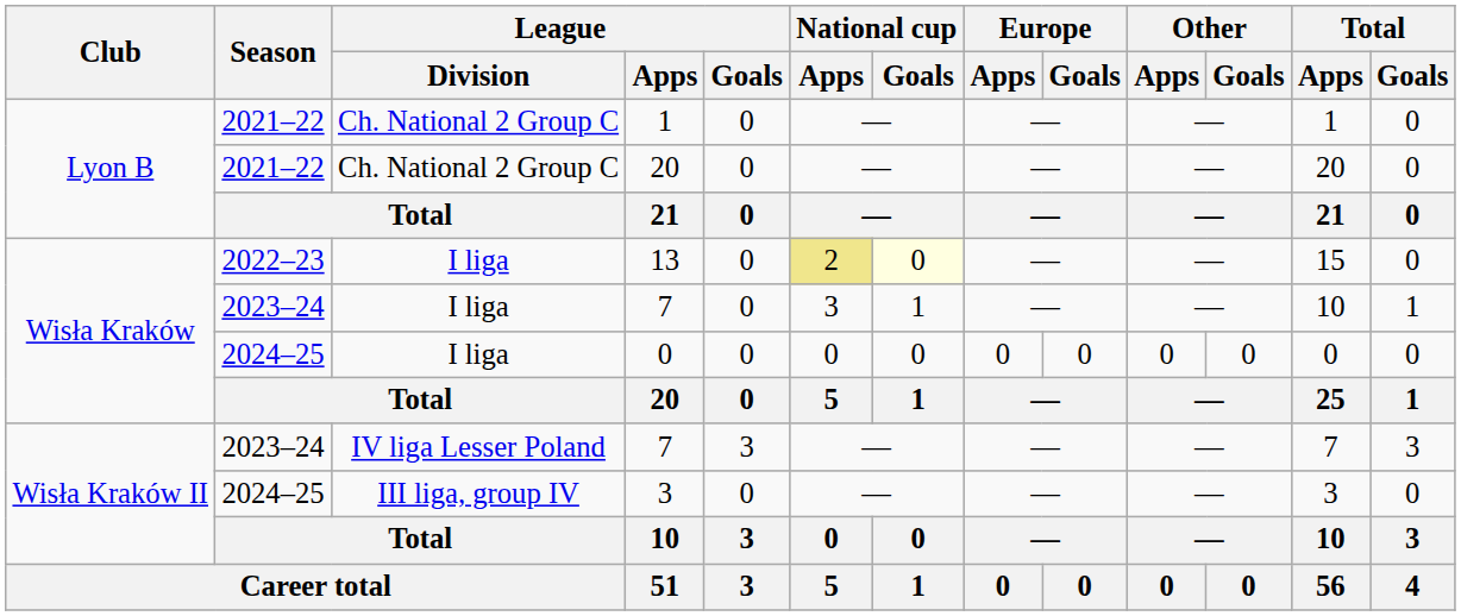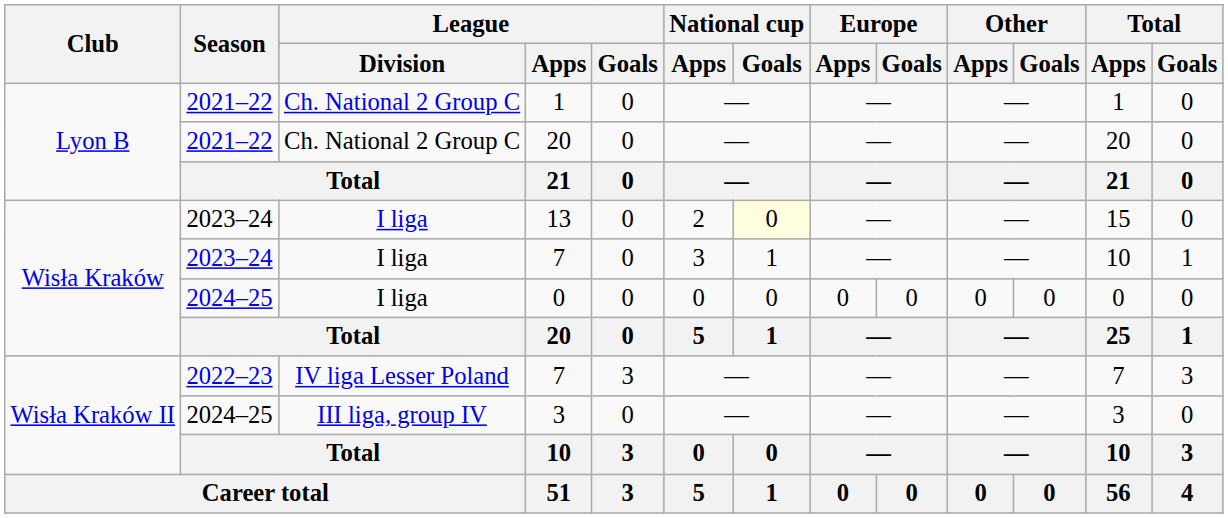13 | Season: 2022–23 -> 2023–24
13 | National cup / Apps: khaki background -> no background
IV liga Lesser Poland / 7 | Season: 2023–24 -> 2022–23
